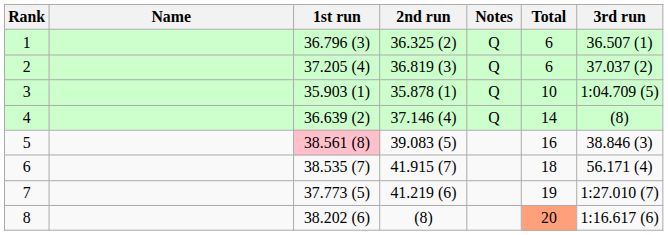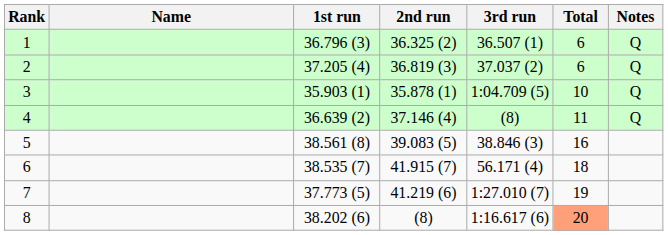columns swapped: 3rd run <-> Notes
4 | Total: 14 -> 11
5 | 1st run: pink background -> no background
